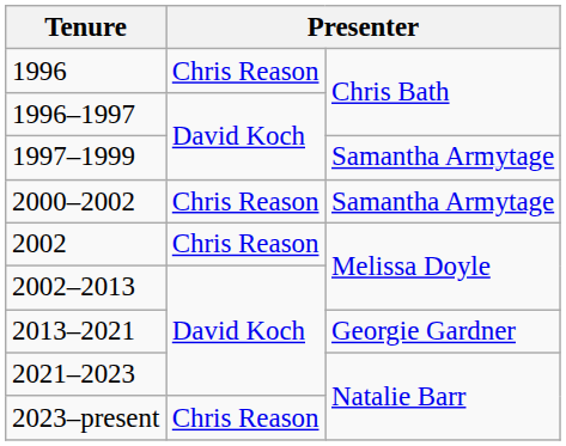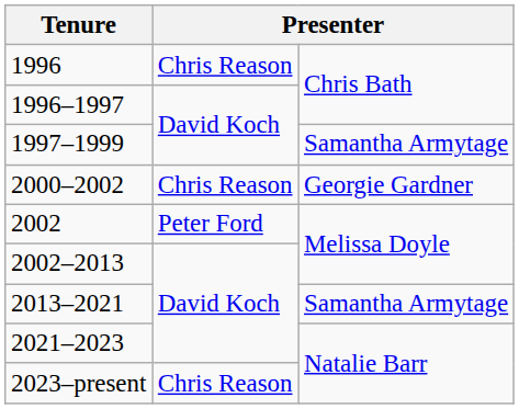2000–2002 | column 3: Samantha Armytage -> Georgie Gardner
2002 | column 2: Chris Reason -> Peter Ford
2013–2021 | column 3: Georgie Gardner -> Samantha Armytage
